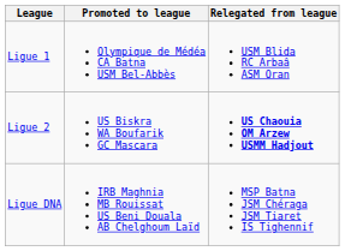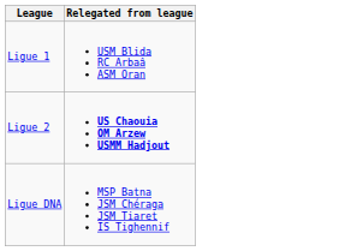- column: Promoted to league | Olympique de Médéa CA Batna USM Bel-Abbès | US Biskra WA Boufarik GC Mascara | IRB Maghnia MB Rouissat US Beni Douala AB Chelghoum Laïd
